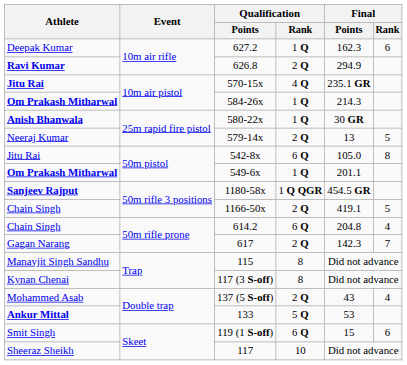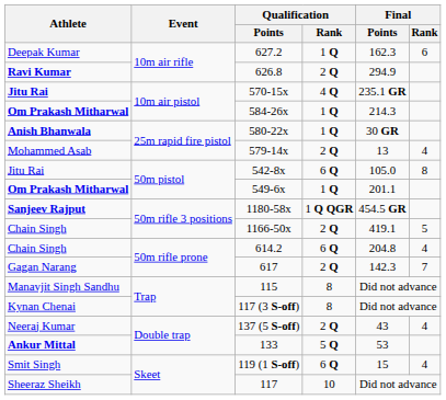579-14x | Athlete: Neeraj Kumar -> Mohammed Asab
579-14x | Final / Rank: 5 -> 4
137 (5 S-off) | Athlete: Mohammed Asab -> Neeraj Kumar
119 (1 S-off) | Final / Rank: 6 -> 4
